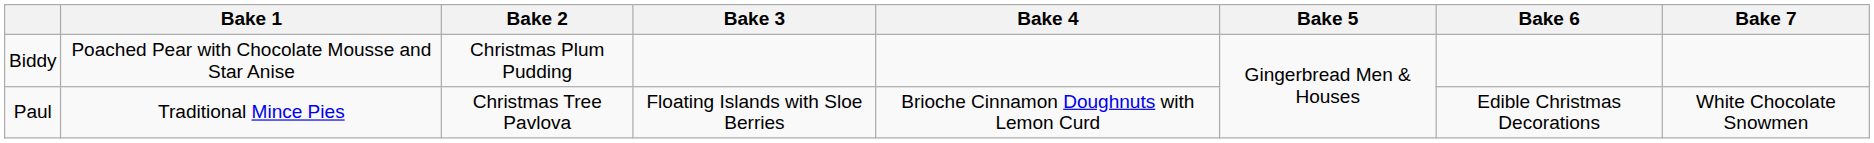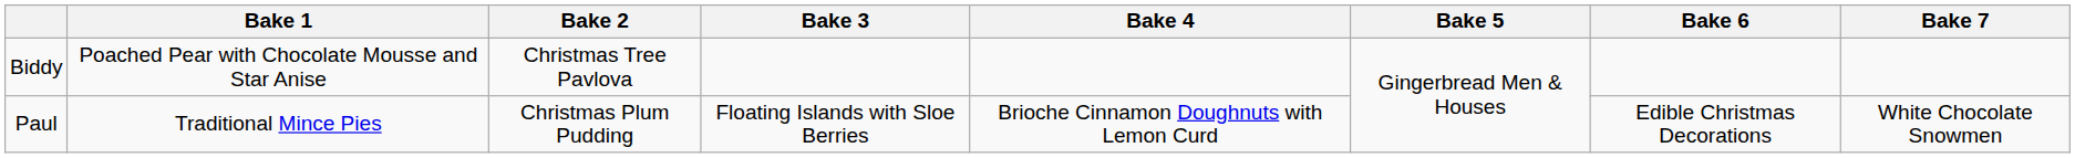Biddy | Bake 2: Christmas Plum Pudding -> Christmas Tree Pavlova
Paul | Bake 2: Christmas Tree Pavlova -> Christmas Plum Pudding
